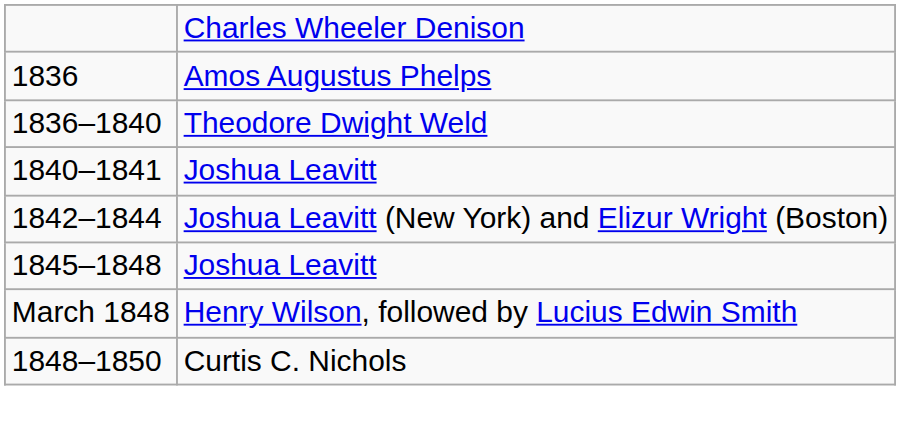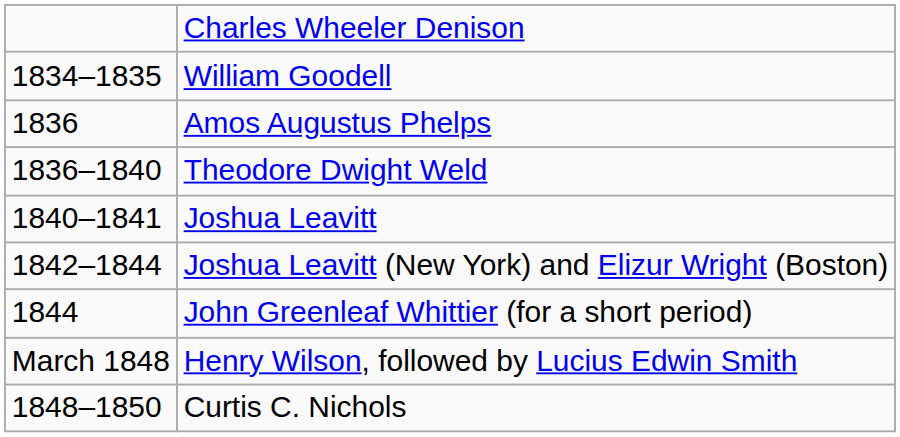+ row: 1834–1835 | William Goodell
+ row: 1844 | John Greenleaf Whittier (for a short period)
- row: 1845–1848 | Joshua Leavitt
